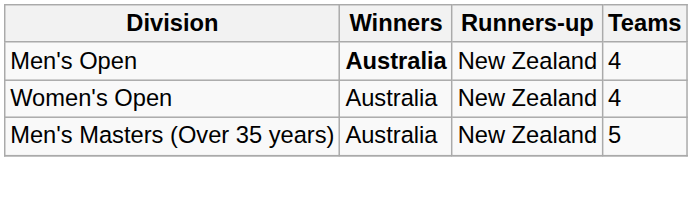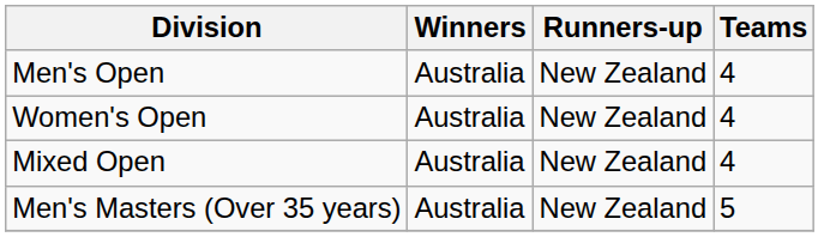Men's Open | Winners: bold -> normal
+ row: Mixed Open | Australia | New Zealand | 4
